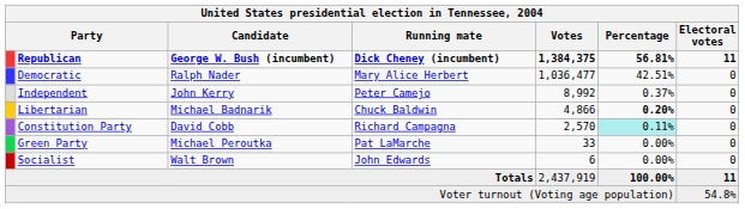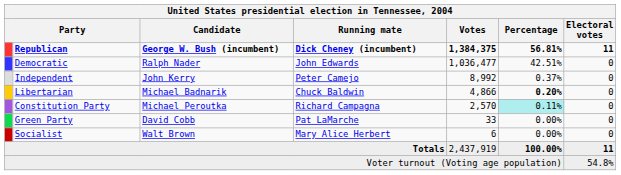Democratic | Running mate: Mary Alice Herbert -> John Edwards
Constitution Party | Candidate: David Cobb -> Michael Peroutka
Green Party | Candidate: Michael Peroutka -> David Cobb
Socialist | Running mate: John Edwards -> Mary Alice Herbert
